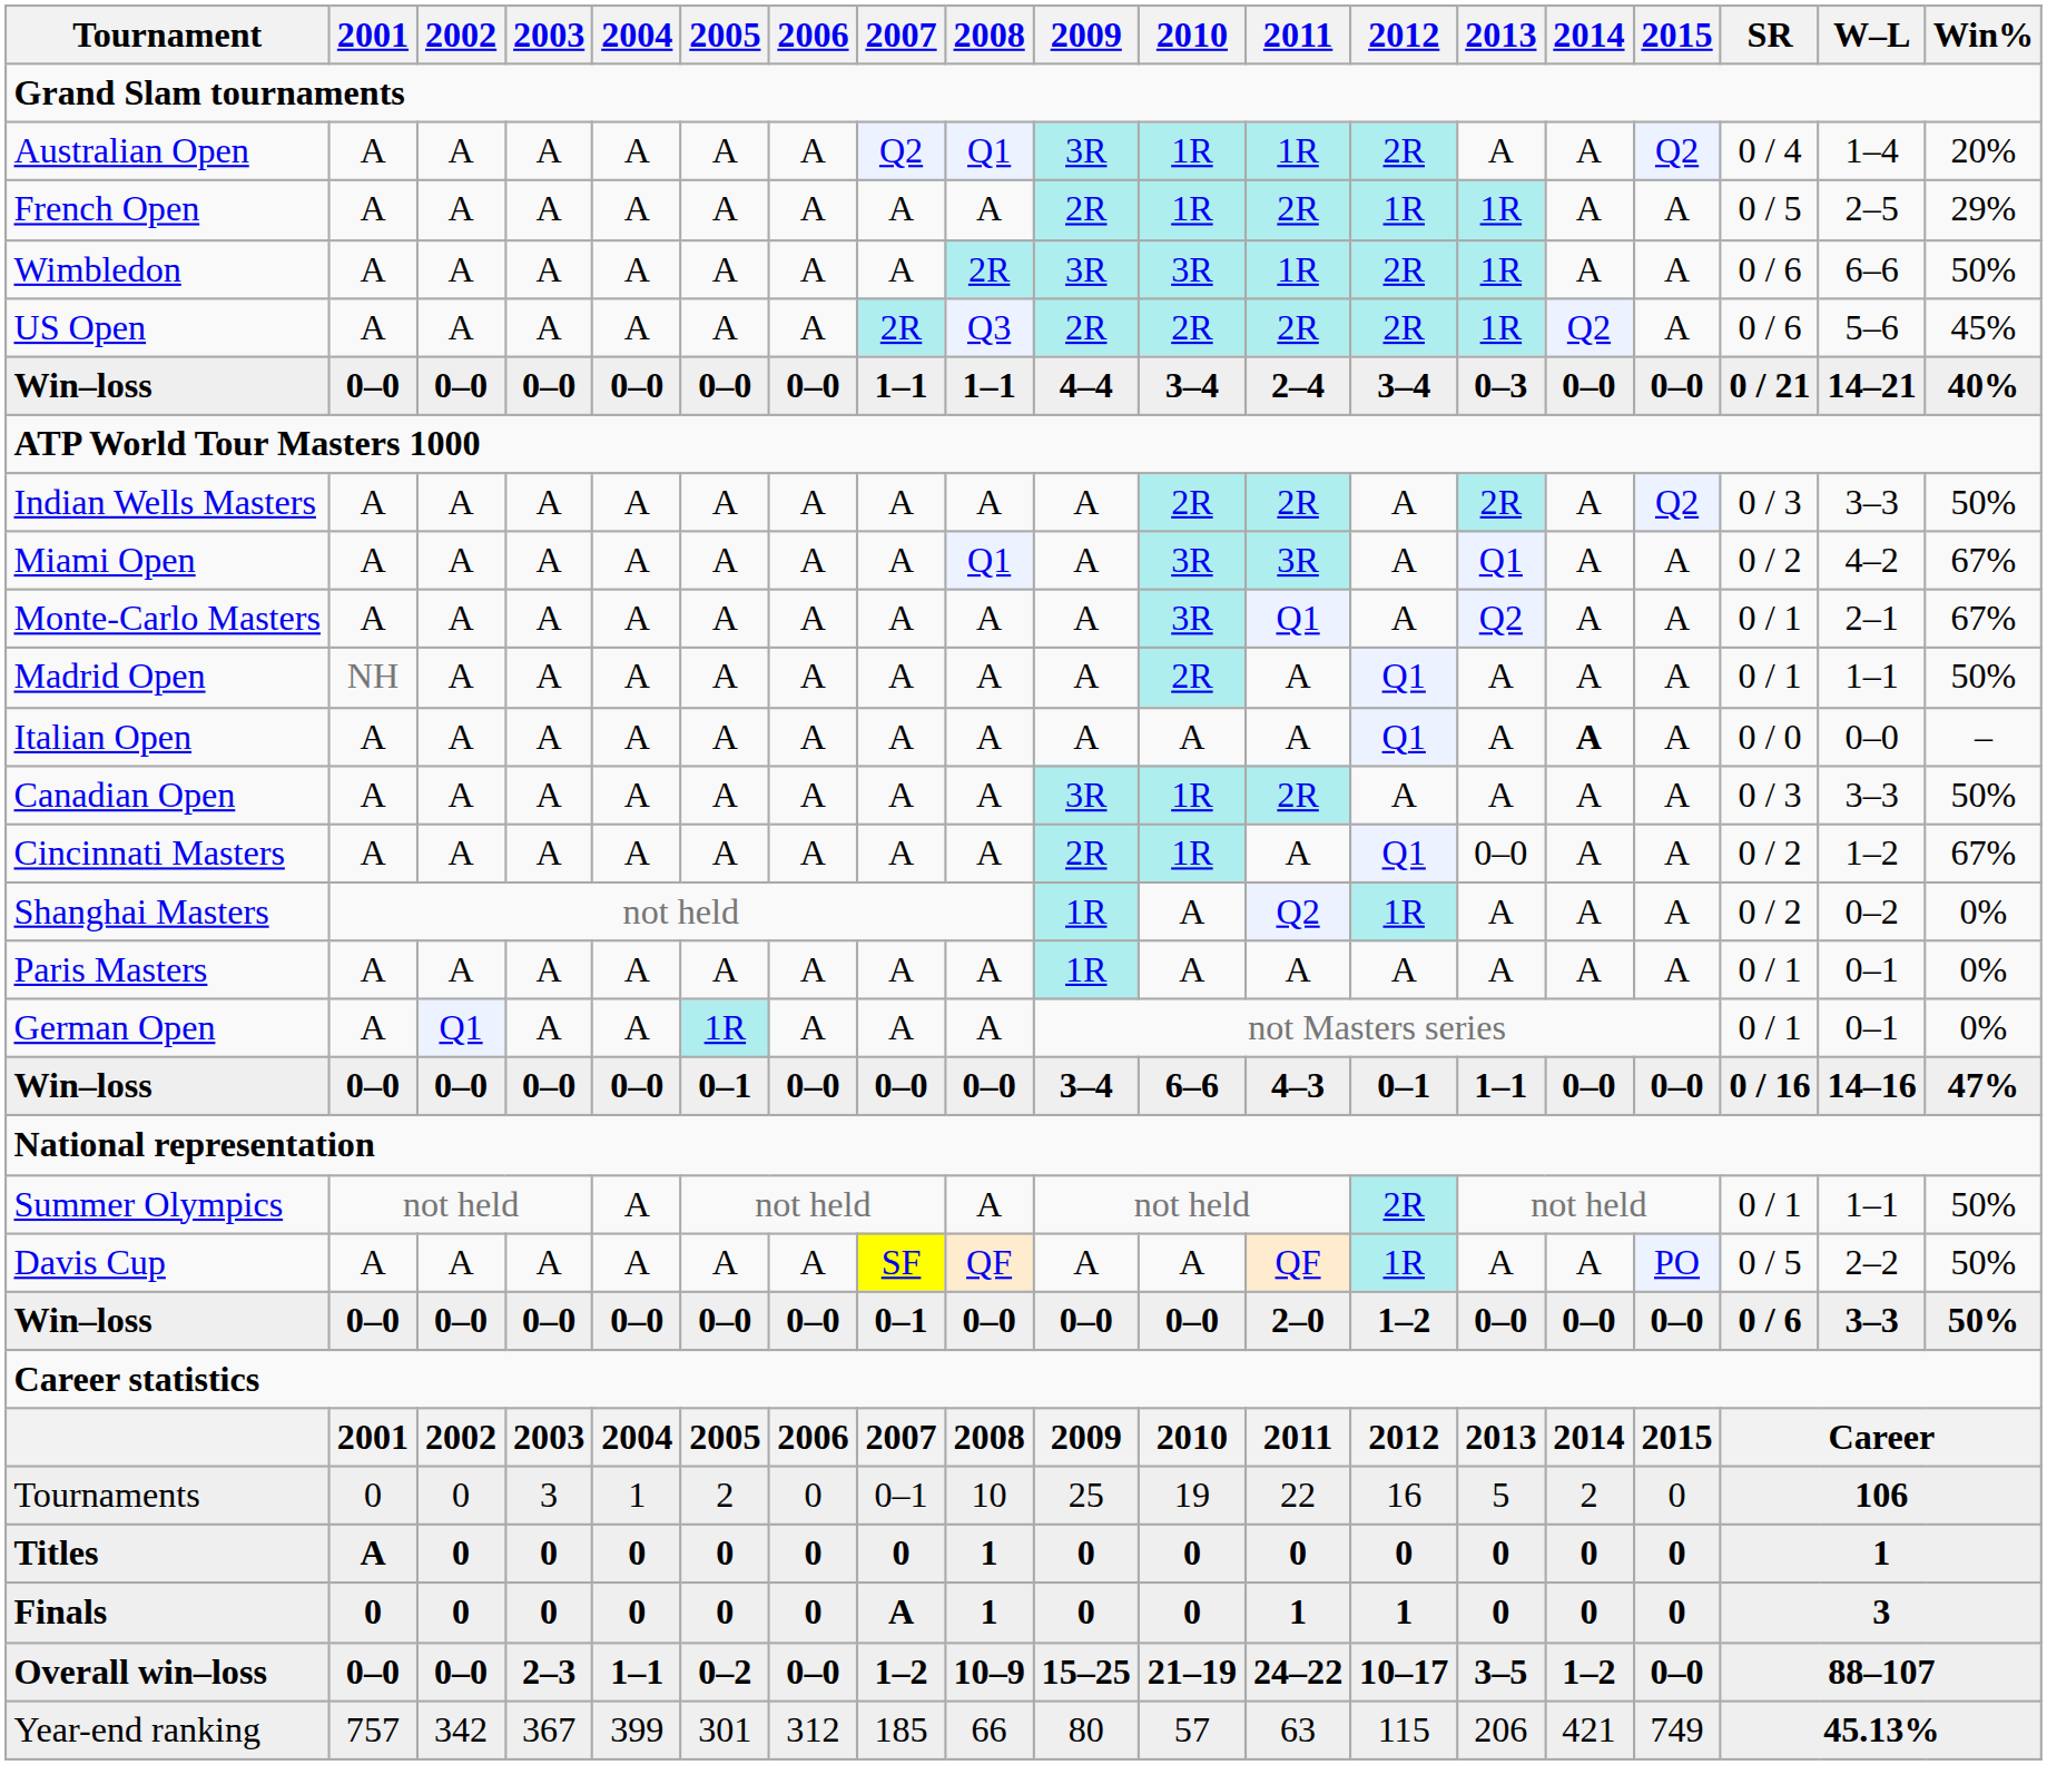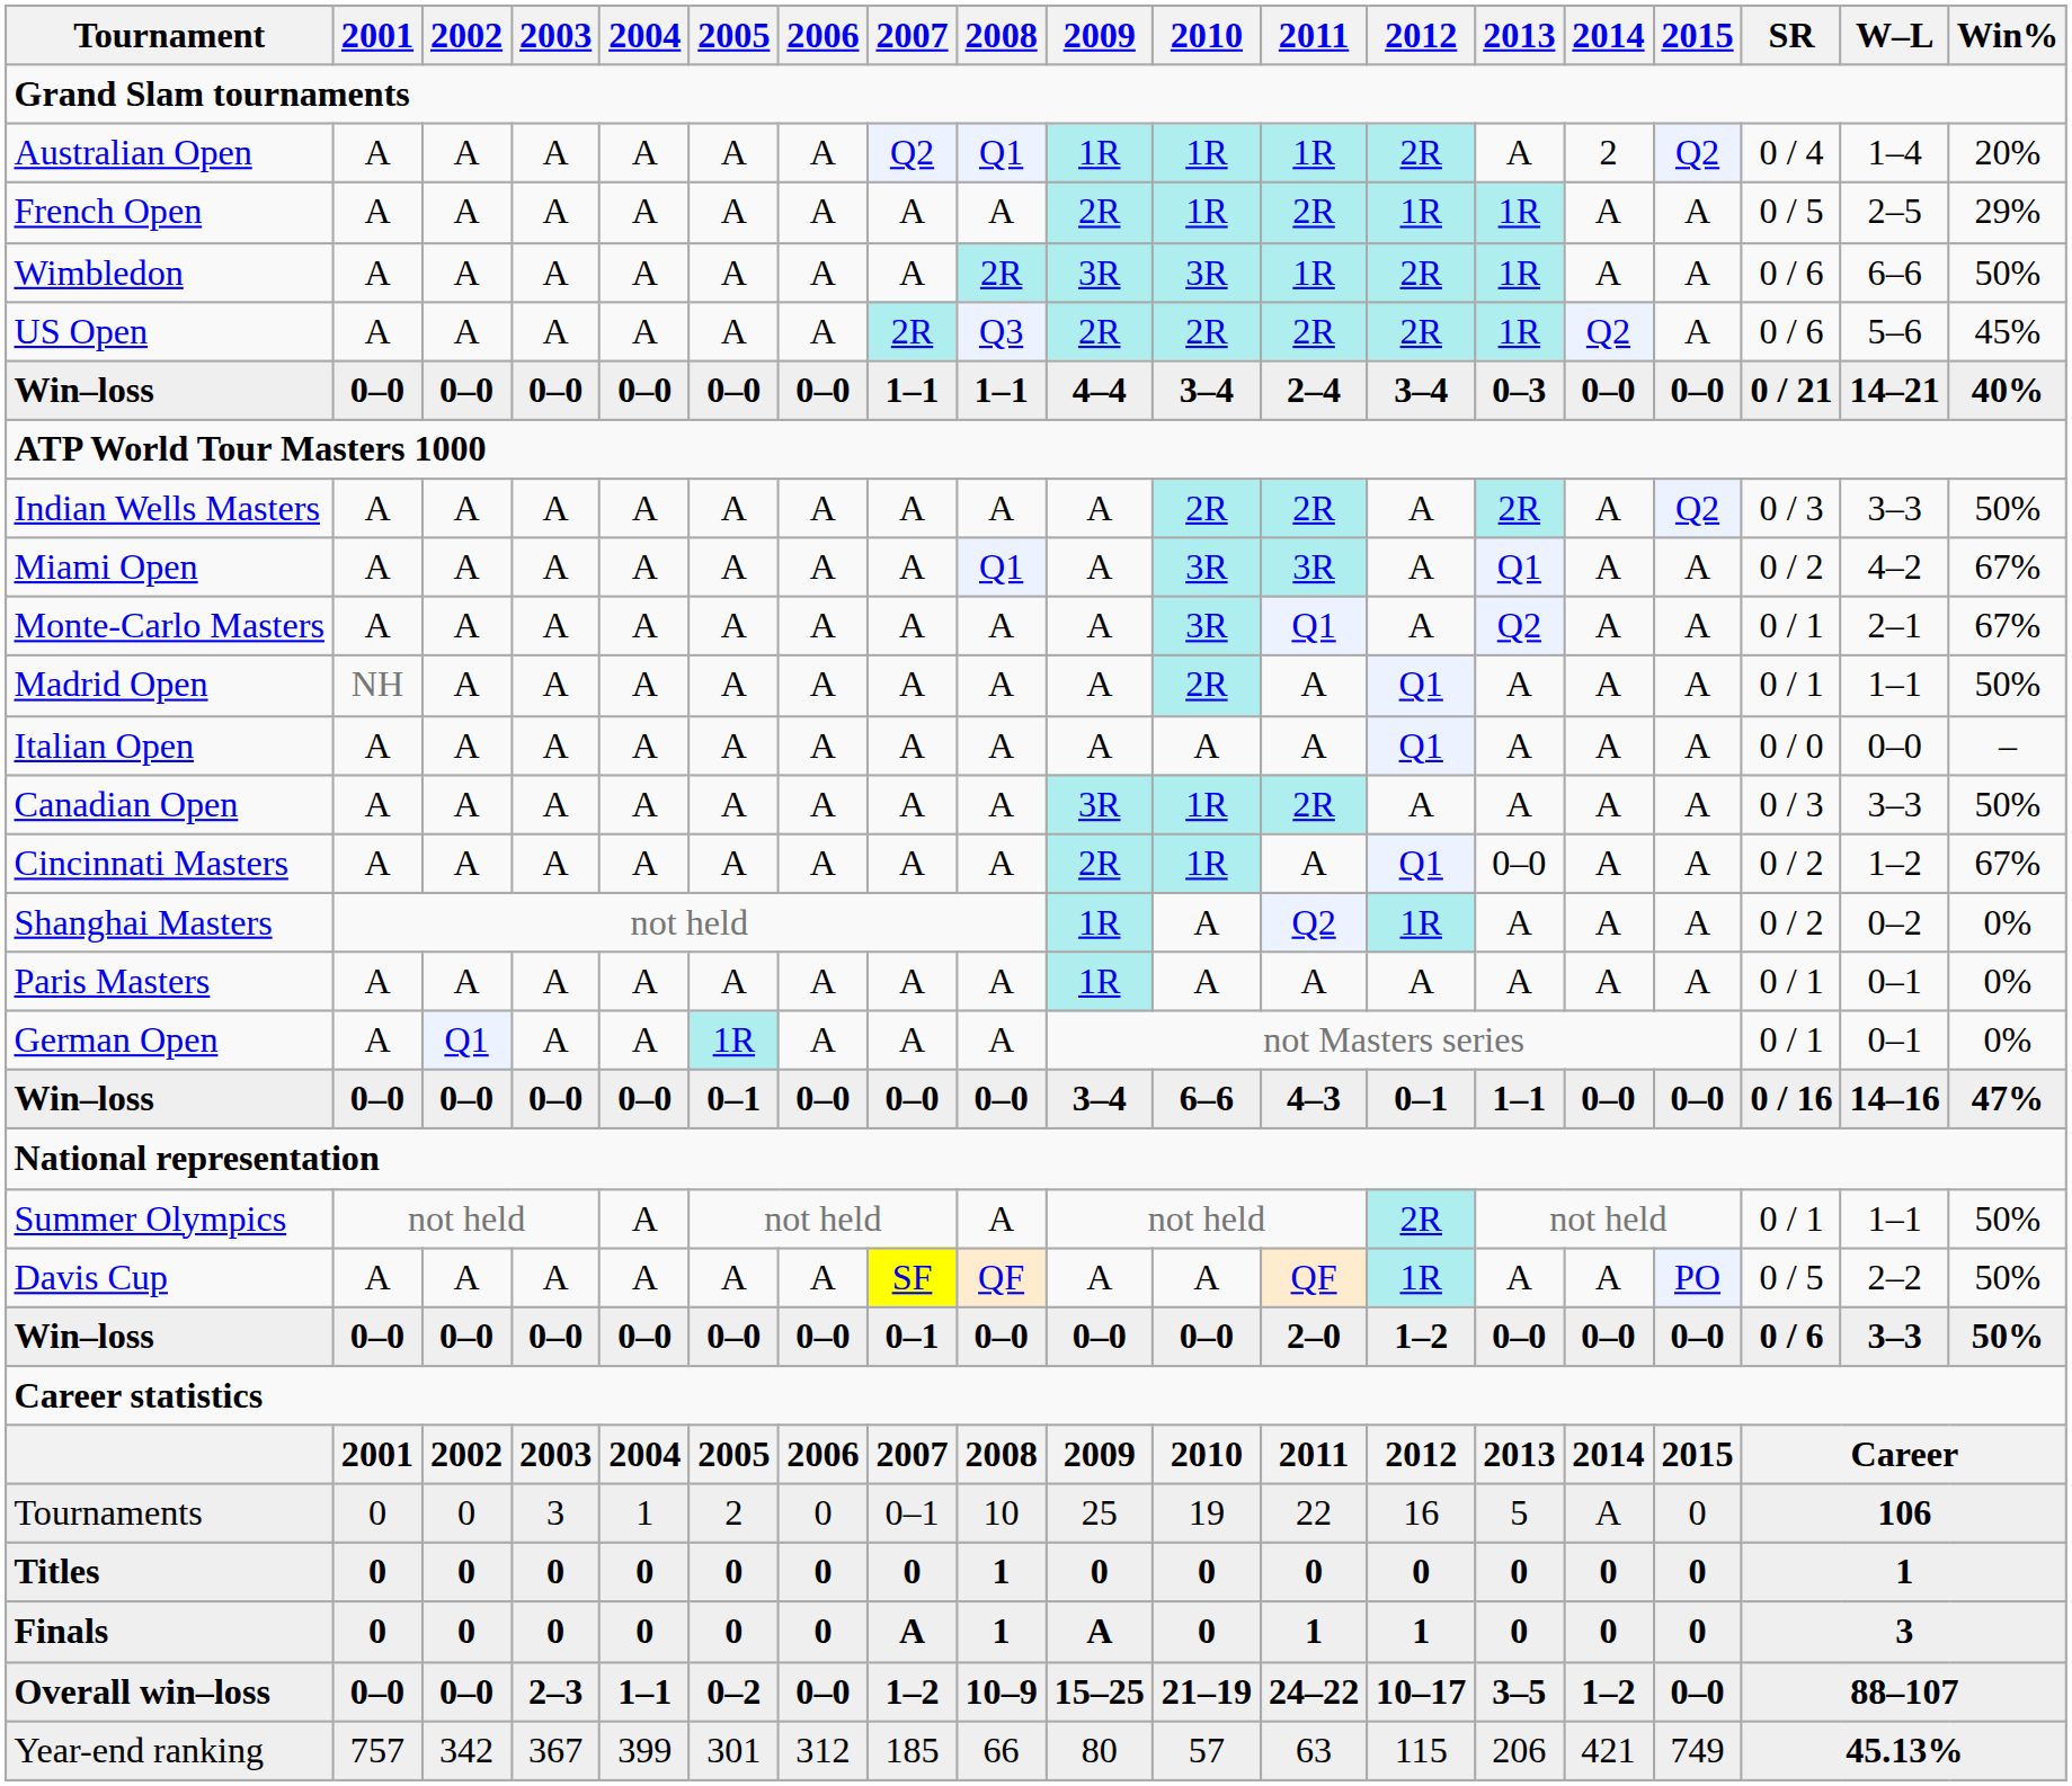Australian Open | 2009: 3R -> 1R
Australian Open | 2014: A -> 2
Italian Open | 2014: bold -> normal
Tournaments | 2014: 2 -> A
Titles | 2001: A -> 0
Finals | 2009: 0 -> A
